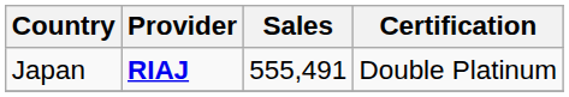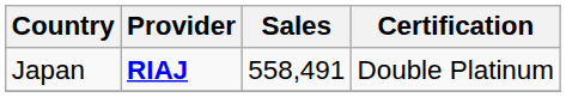Japan | Sales: 555,491 -> 558,491
